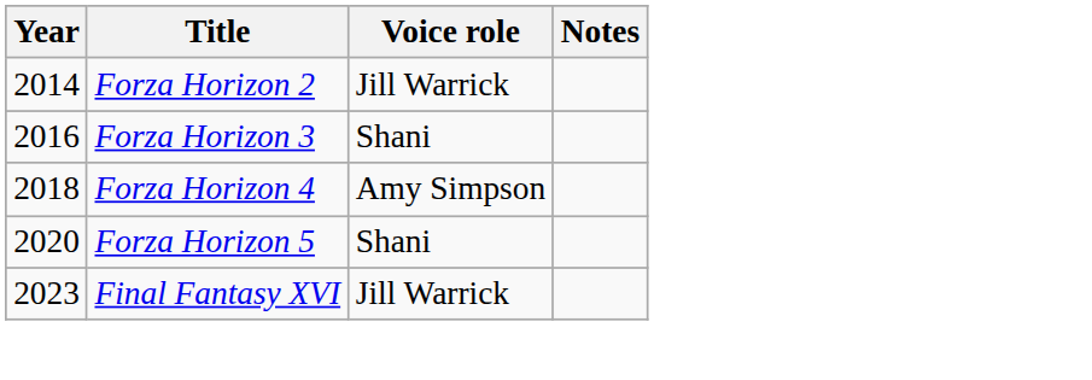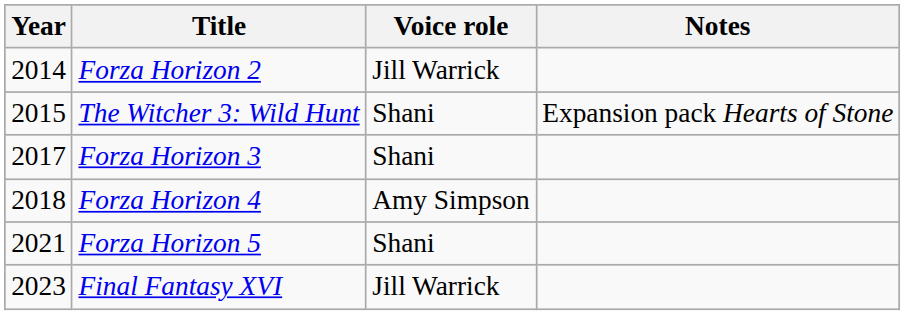+ row: 2015 | The Witcher 3: Wild Hunt | Shani | Expansion pack Hearts of Stone
Forza Horizon 3 | Year: 2016 -> 2017
Forza Horizon 5 | Year: 2020 -> 2021
